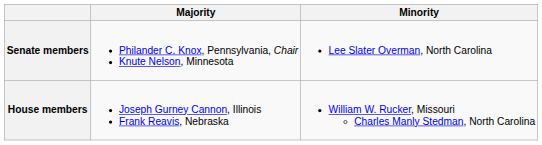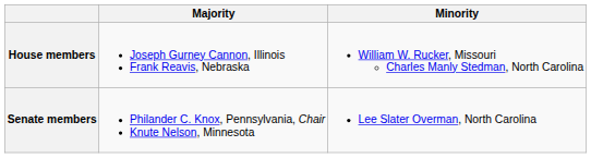rows swapped: Senate members <-> House members
